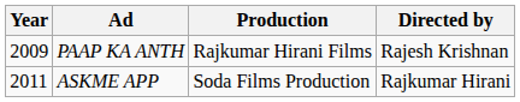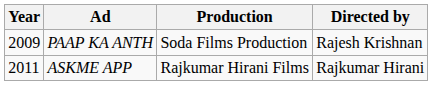PAAP KA ANTH | Production: Rajkumar Hirani Films -> Soda Films Production
ASKME APP | Production: Soda Films Production -> Rajkumar Hirani Films
